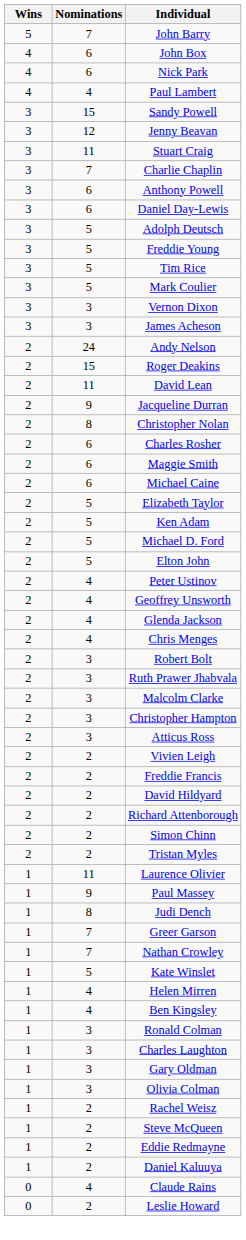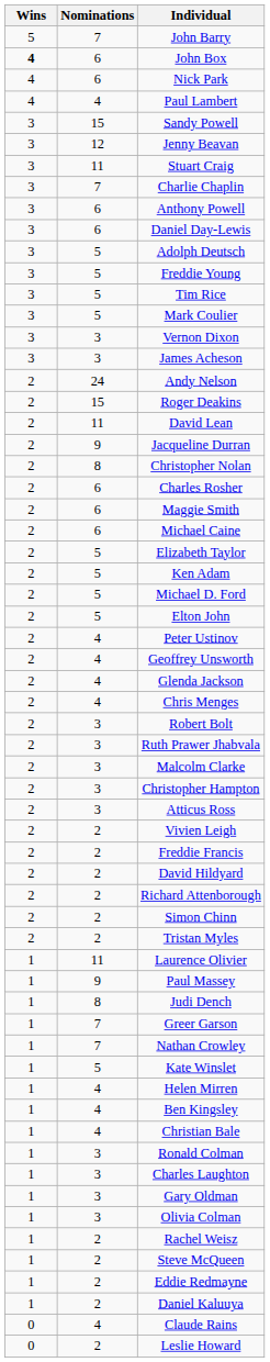John Box | Wins: normal -> bold
+ row: 1 | 4 | Christian Bale
